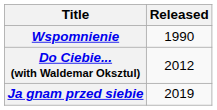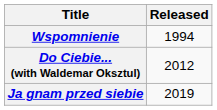Wspomnienie | Released: 1990 -> 1994
